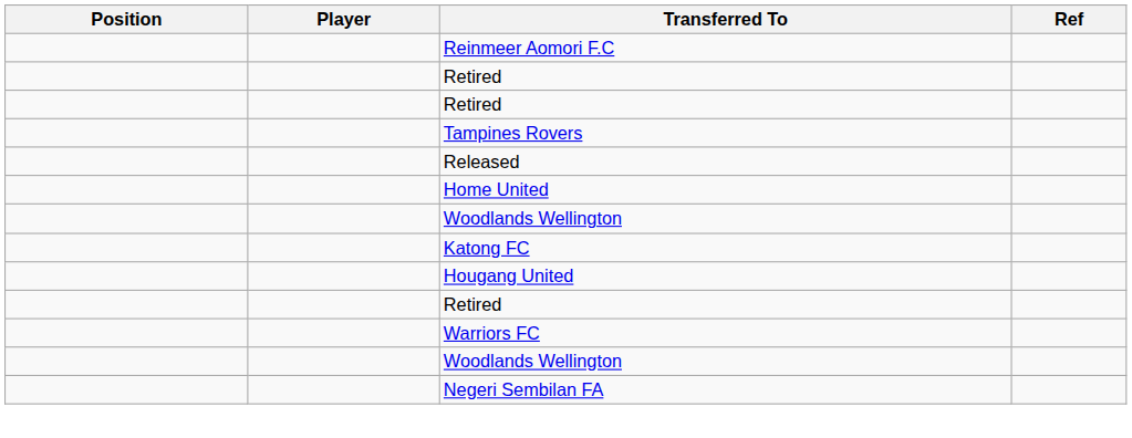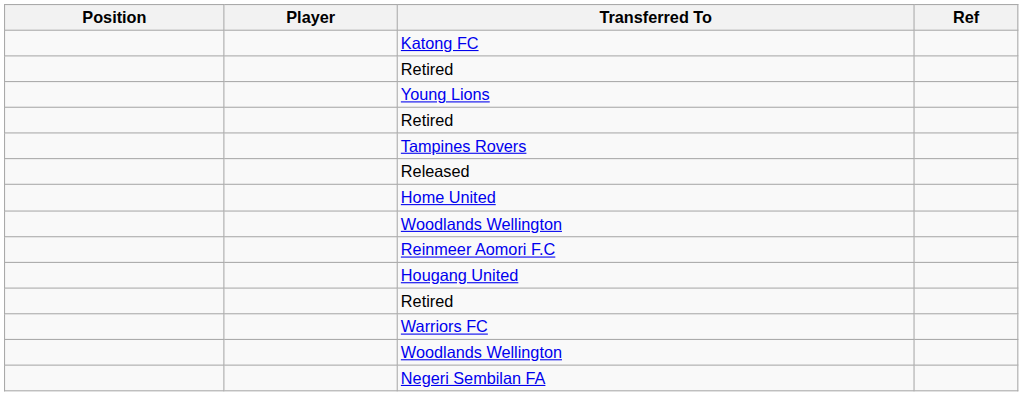rows swapped: Reinmeer Aomori F.C <-> Katong FC
+ row: Young Lions
